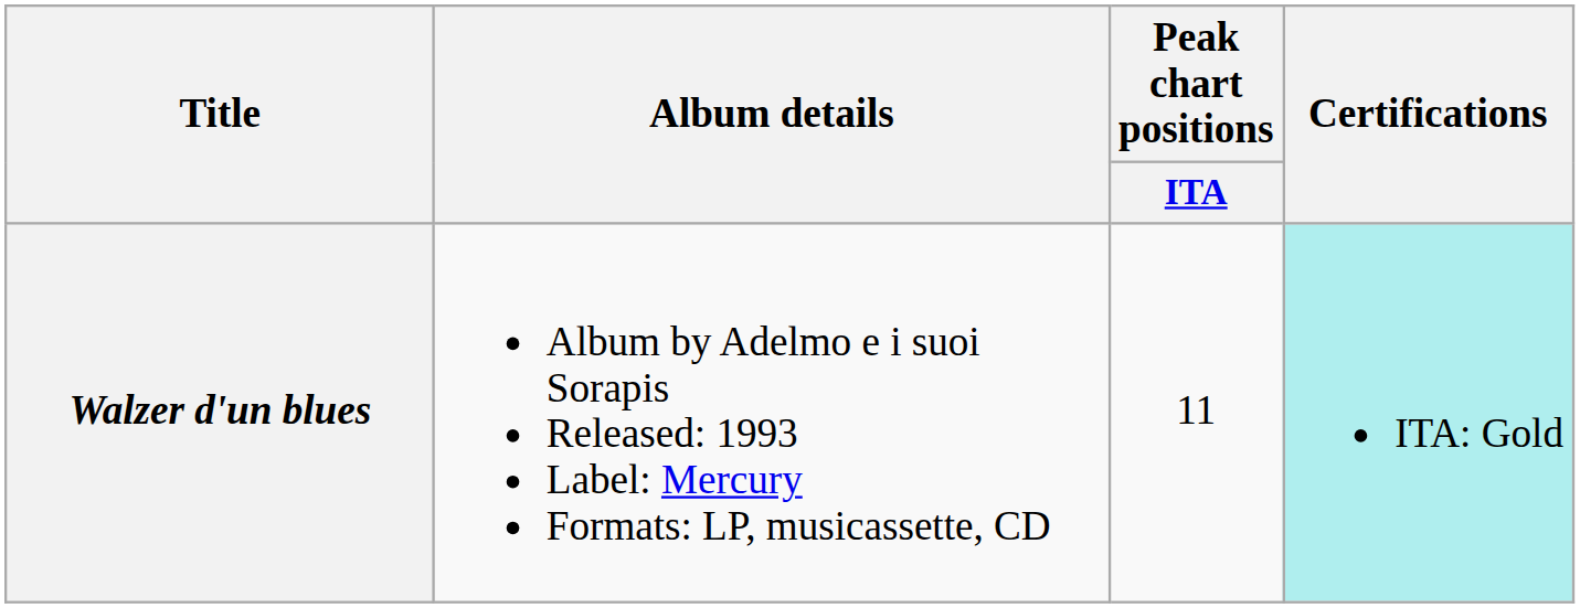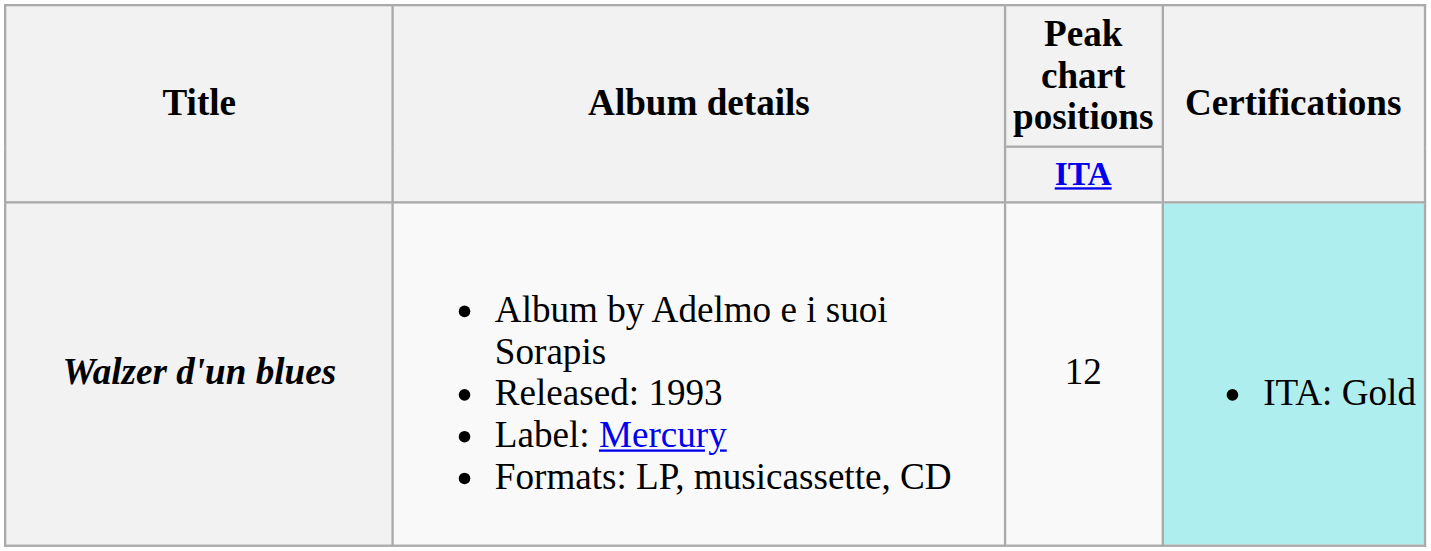Walzer d'un blues | Peak chart positions / ITA: 11 -> 12
